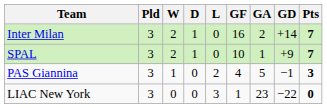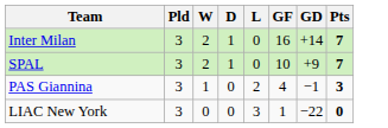- column: GA | 2 | 1 | 5 | 23
